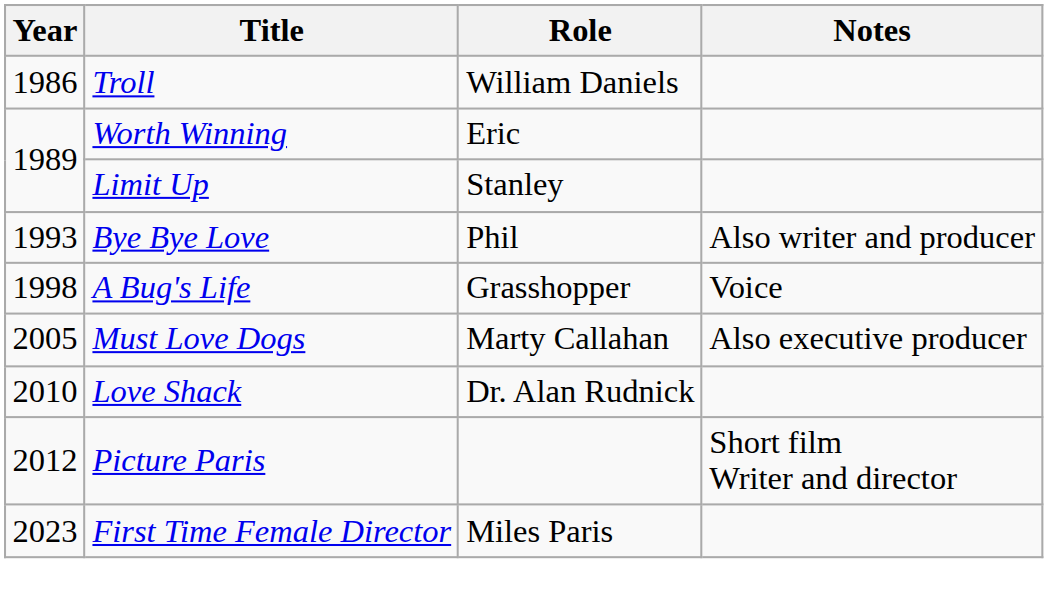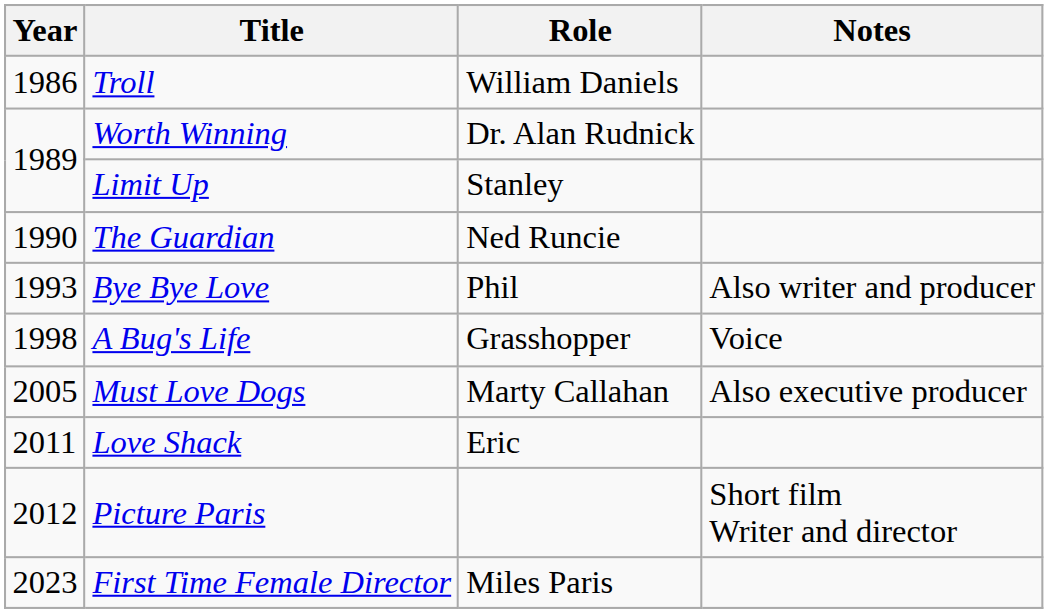Worth Winning | Role: Eric -> Dr. Alan Rudnick
+ row: 1990 | The Guardian | Ned Runcie
Love Shack | Year: 2010 -> 2011
Love Shack | Role: Dr. Alan Rudnick -> Eric
